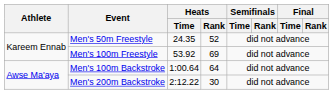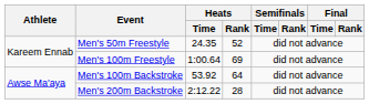Men's 100m Freestyle | Heats / Time: 53.92 -> 1:00.64
Men's 100m Backstroke | Heats / Time: 1:00.64 -> 53.92
Men's 200m Backstroke | Heats / Rank: 30 -> 28
